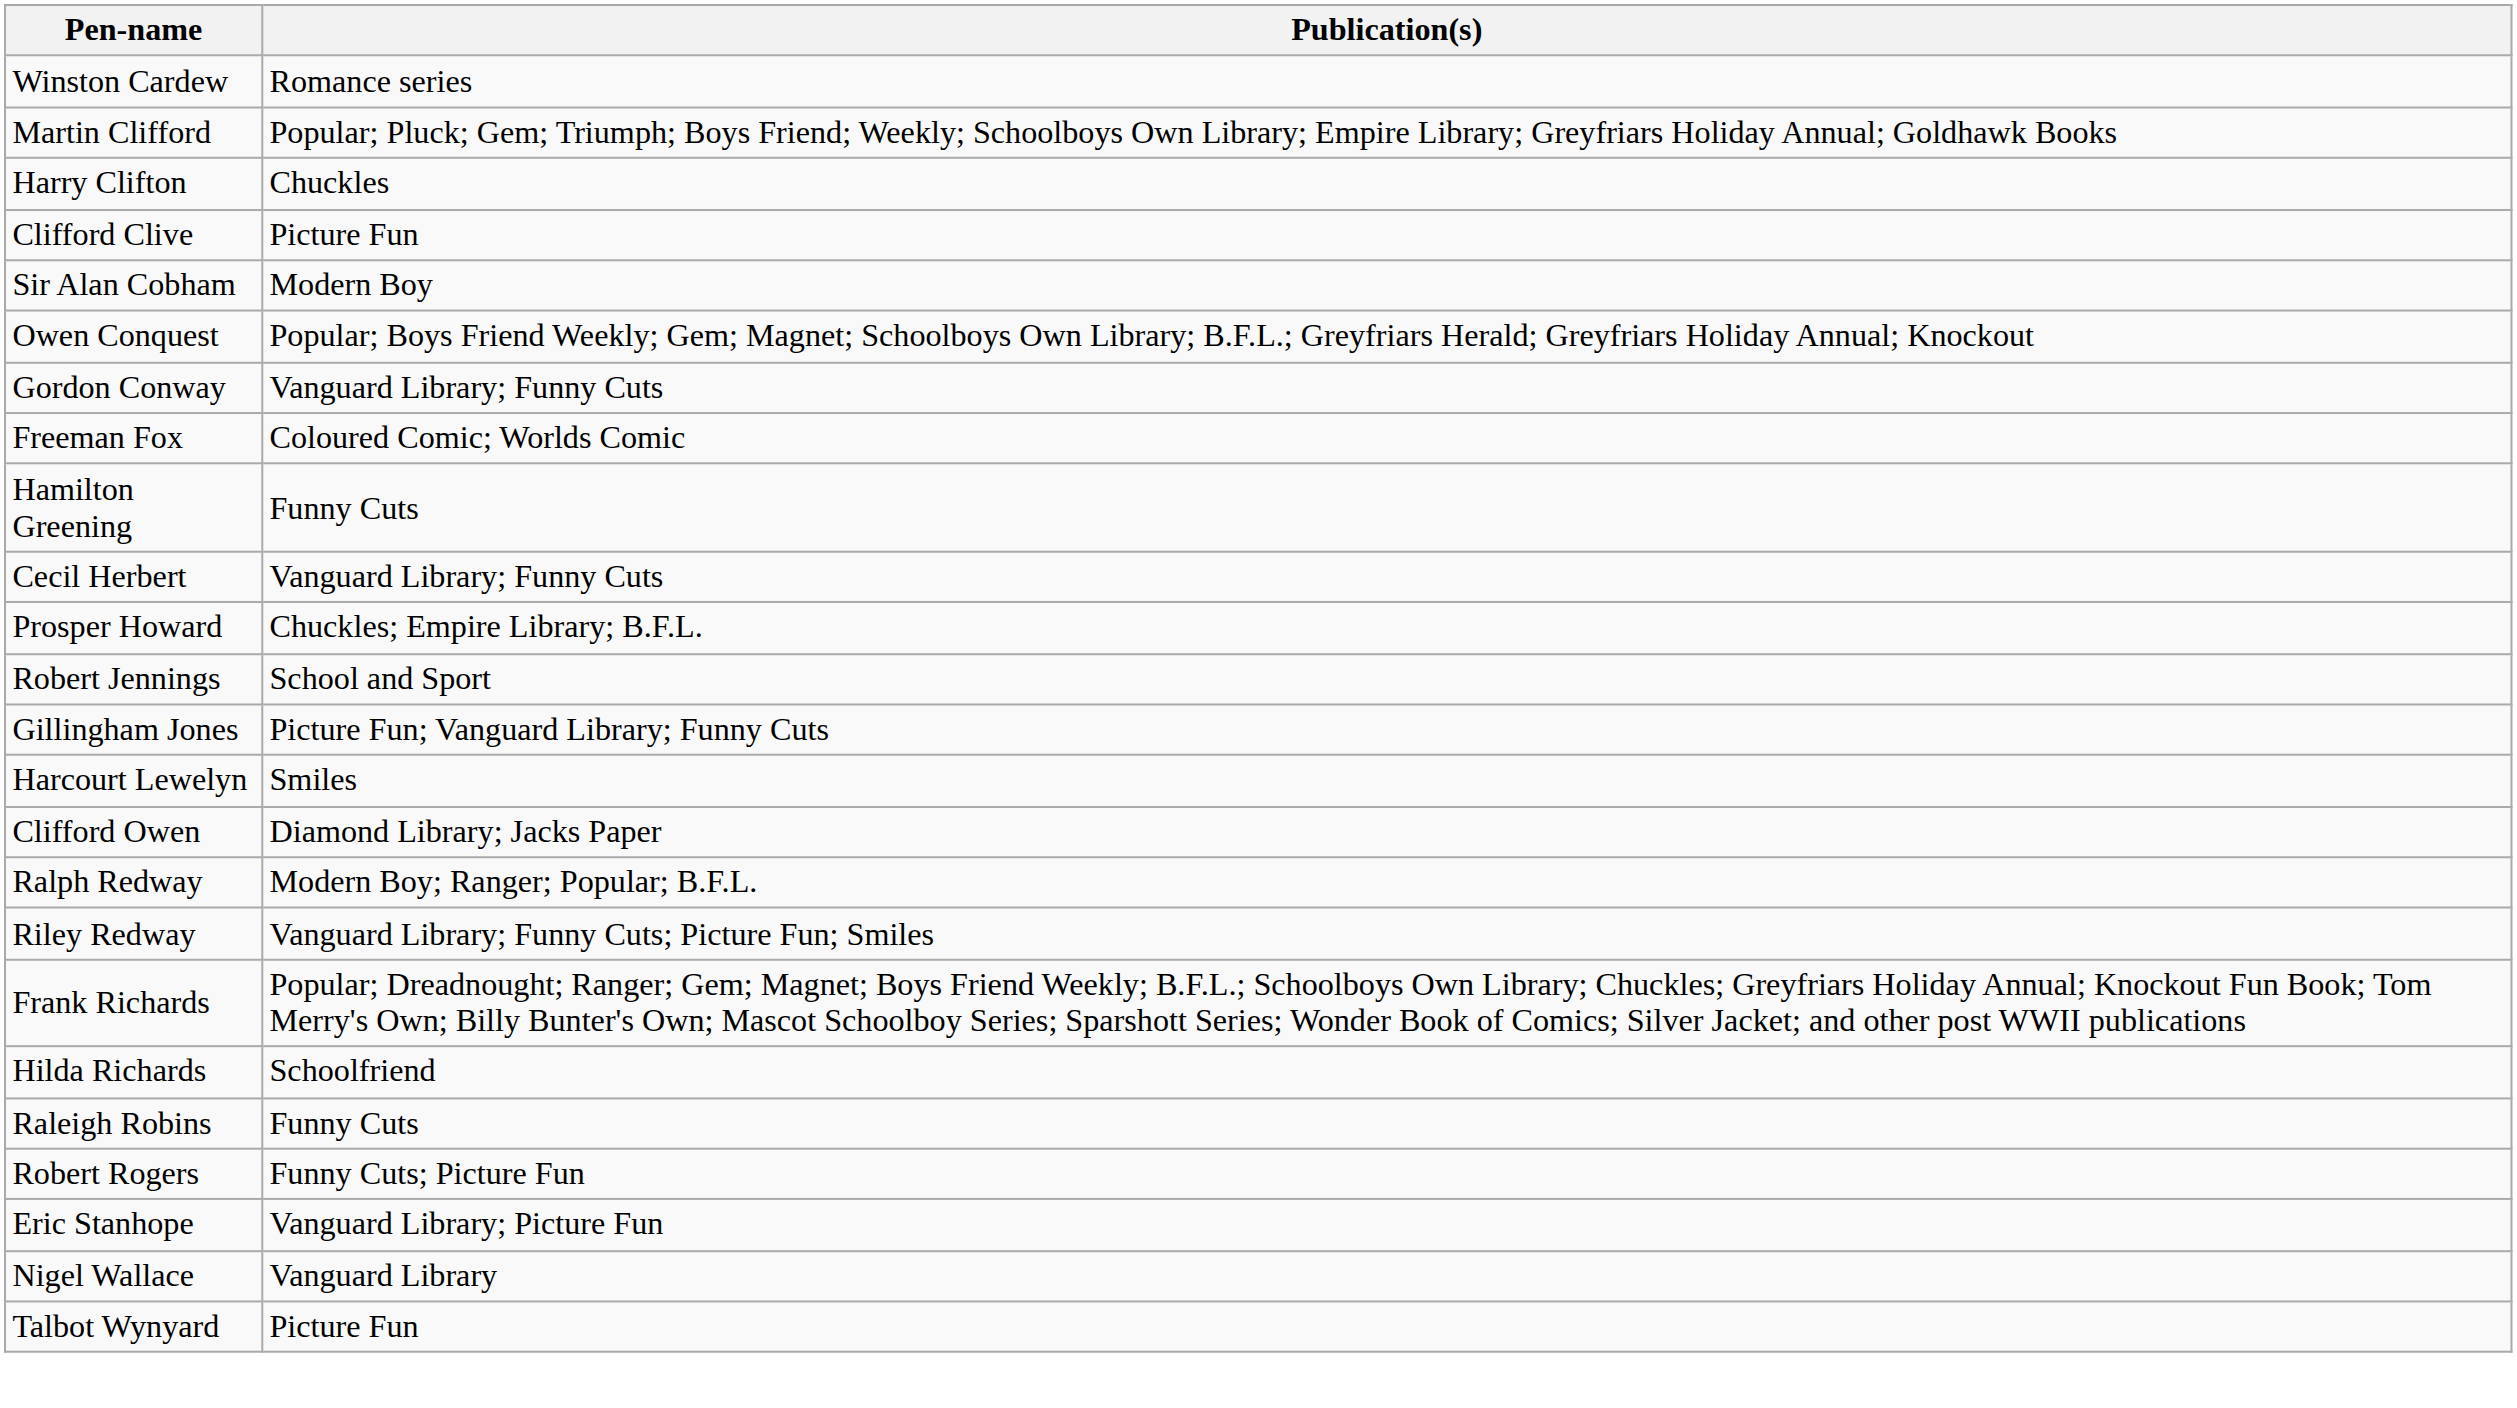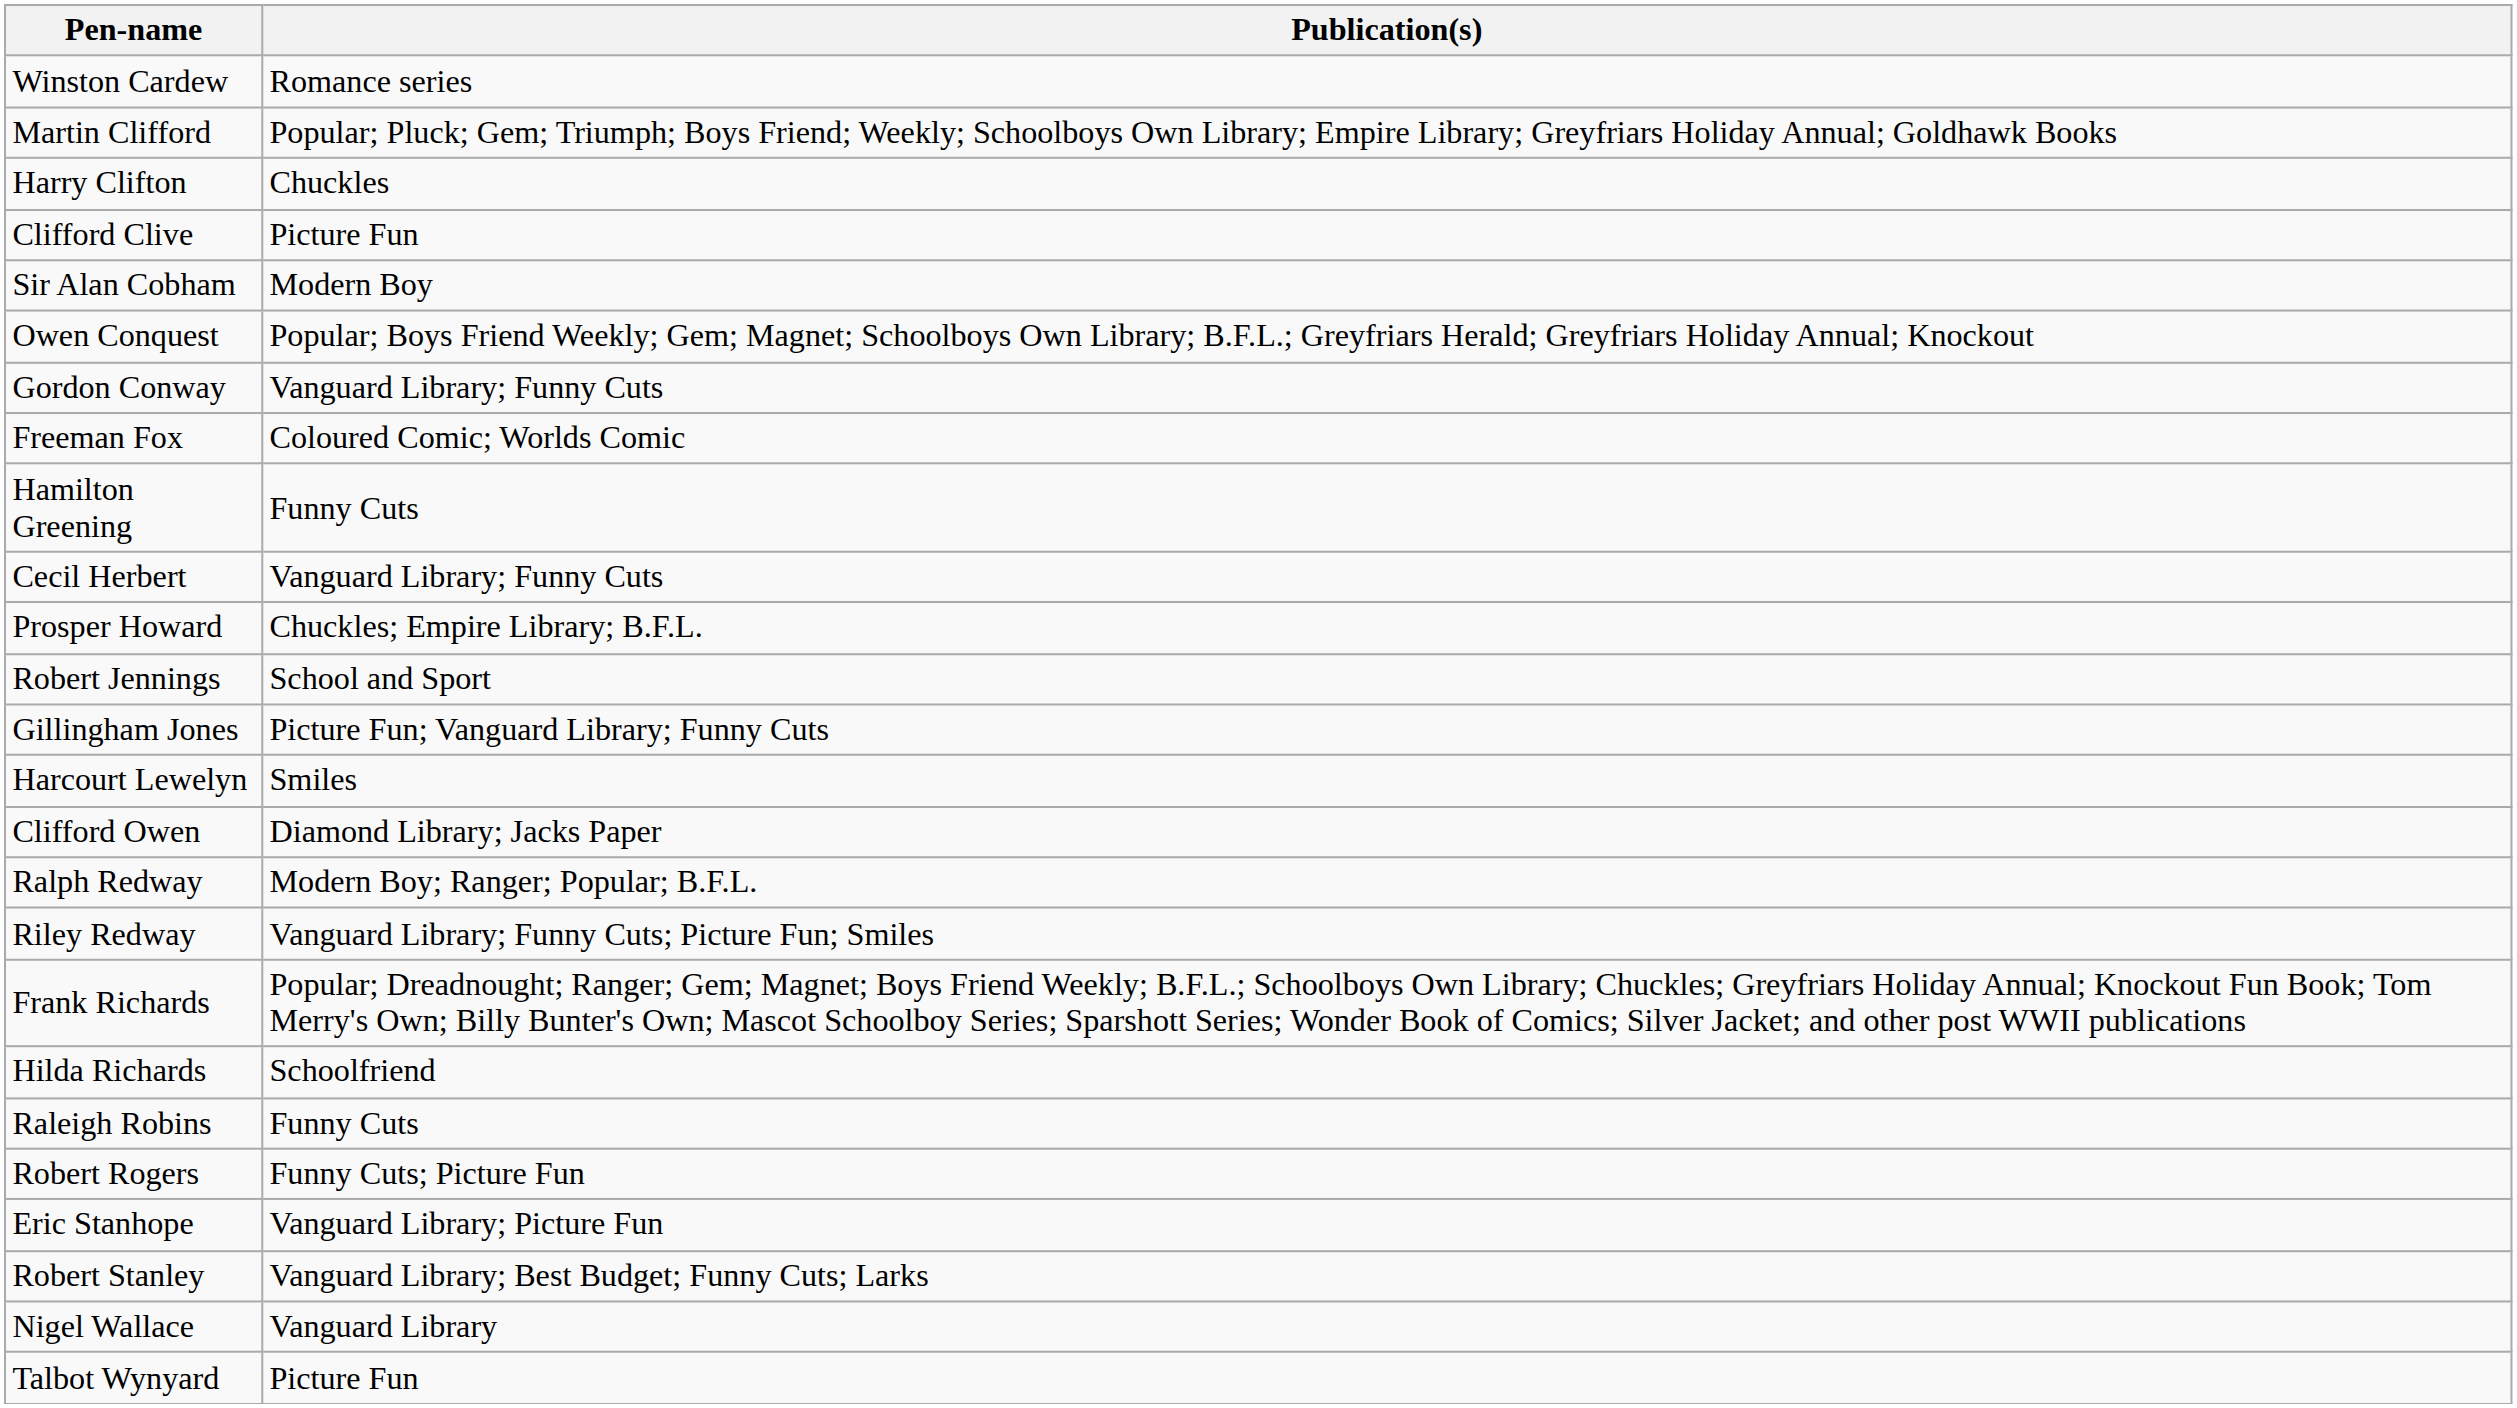+ row: Robert Stanley | Vanguard Library; Best Budget; Funny Cuts; Larks
